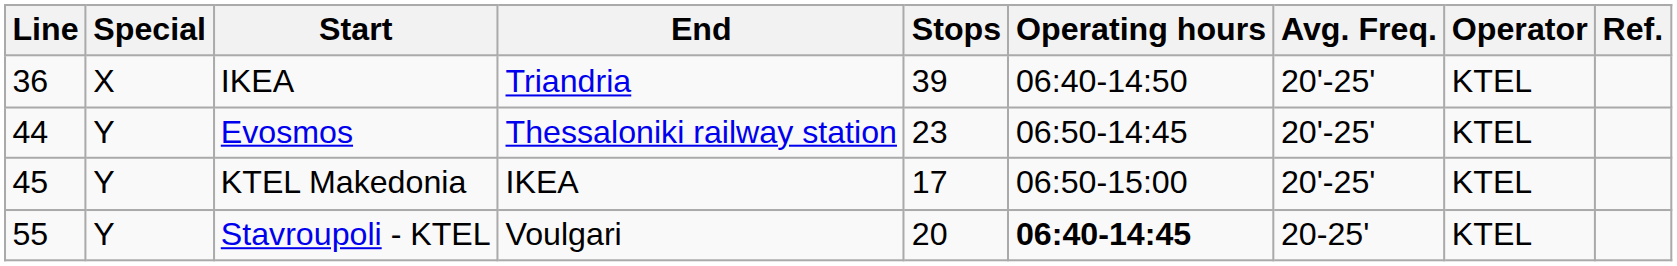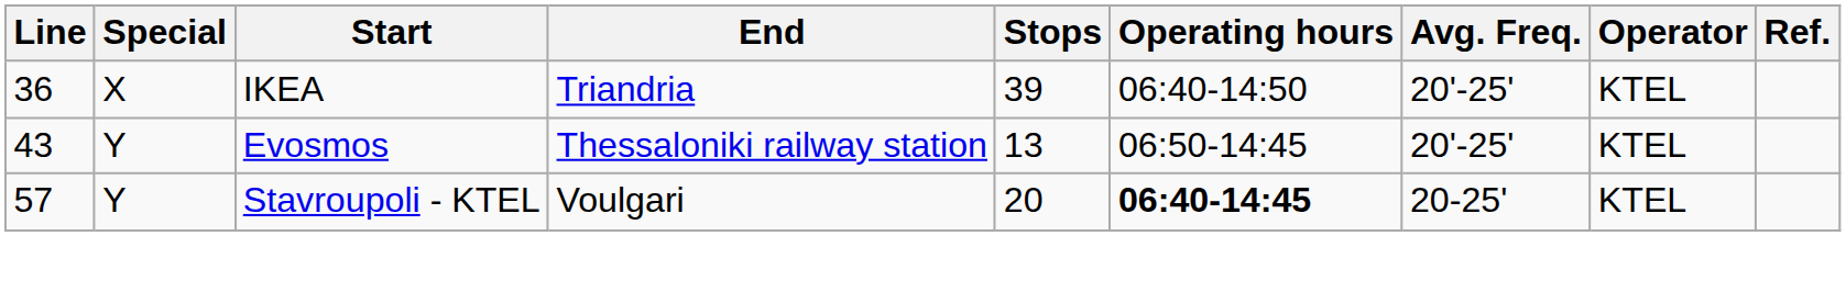Evosmos | Line: 44 -> 43
Evosmos | Stops: 23 -> 13
- row: 45 | Y | KTEL Makedonia | IKEA | 17 | 06:50-15:00 | 20'-25' | KTEL
Stavroupoli - KTEL | Line: 55 -> 57
